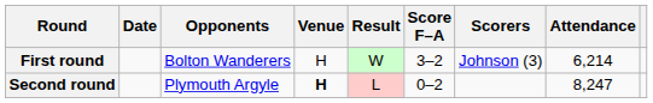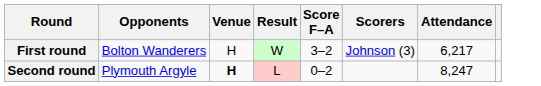- column: Date
First round | Attendance: 6,214 -> 6,217
